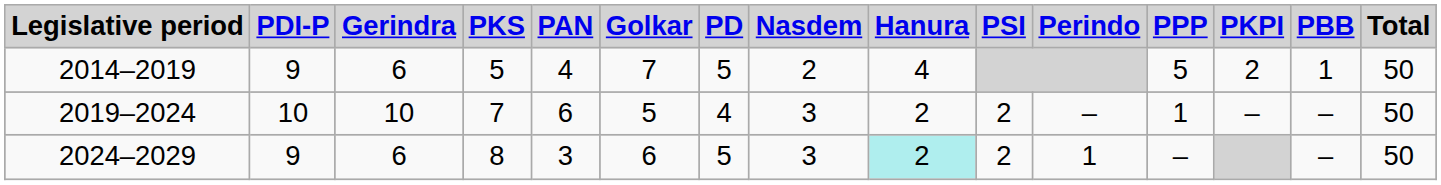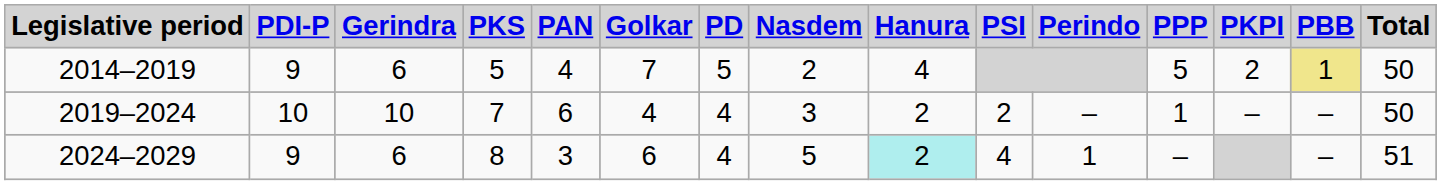2014–2019 | PBB: no background -> khaki background
2019–2024 | Golkar: 5 -> 4
2024–2029 | PD: 5 -> 4
2024–2029 | Nasdem: 3 -> 5
2024–2029 | PSI: 2 -> 4
2024–2029 | Total: 50 -> 51
